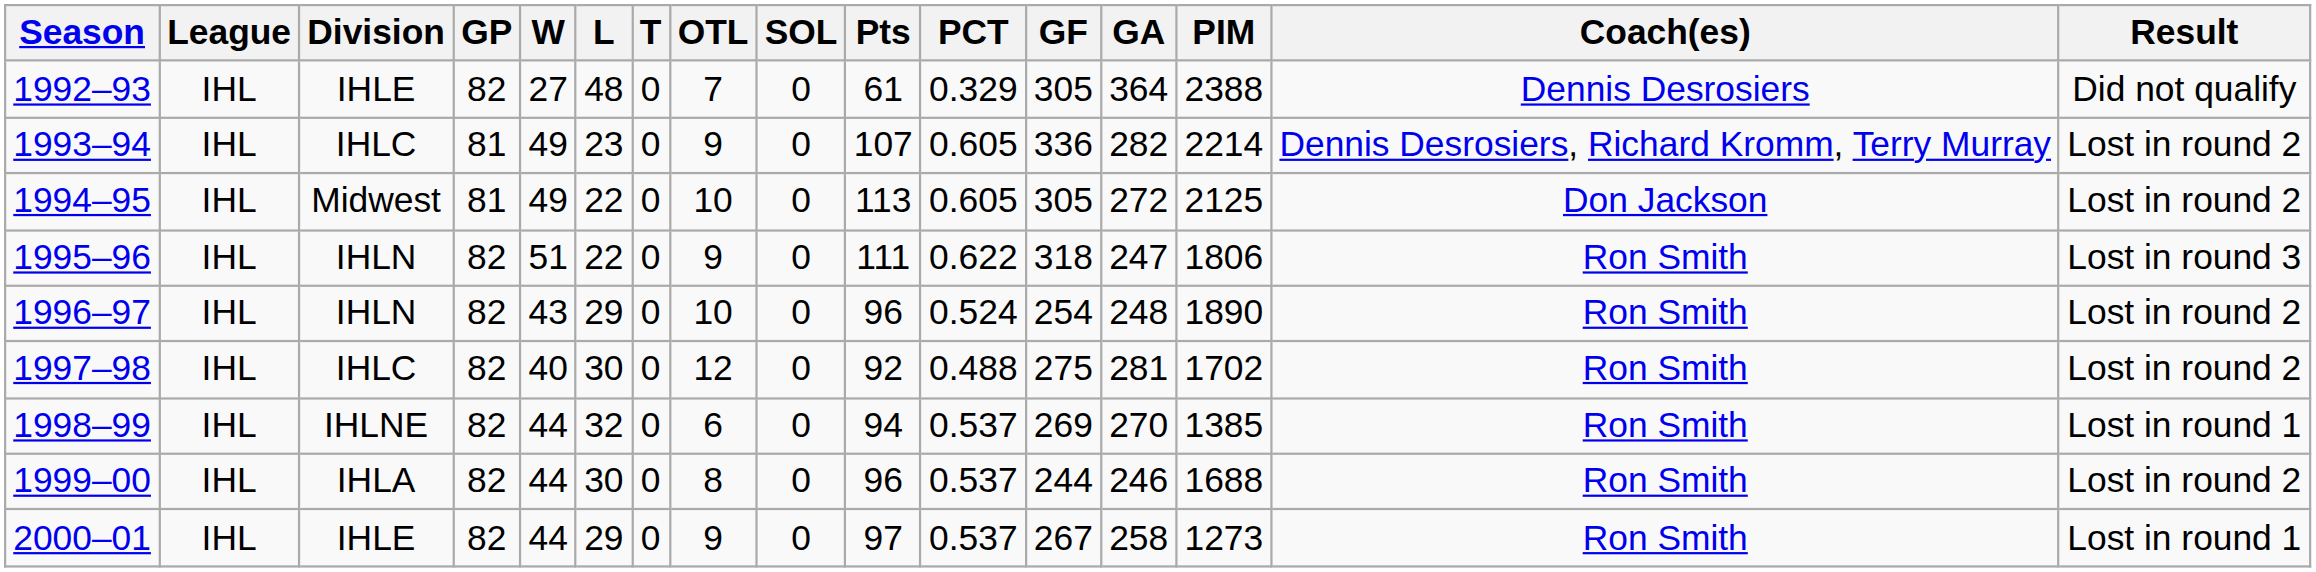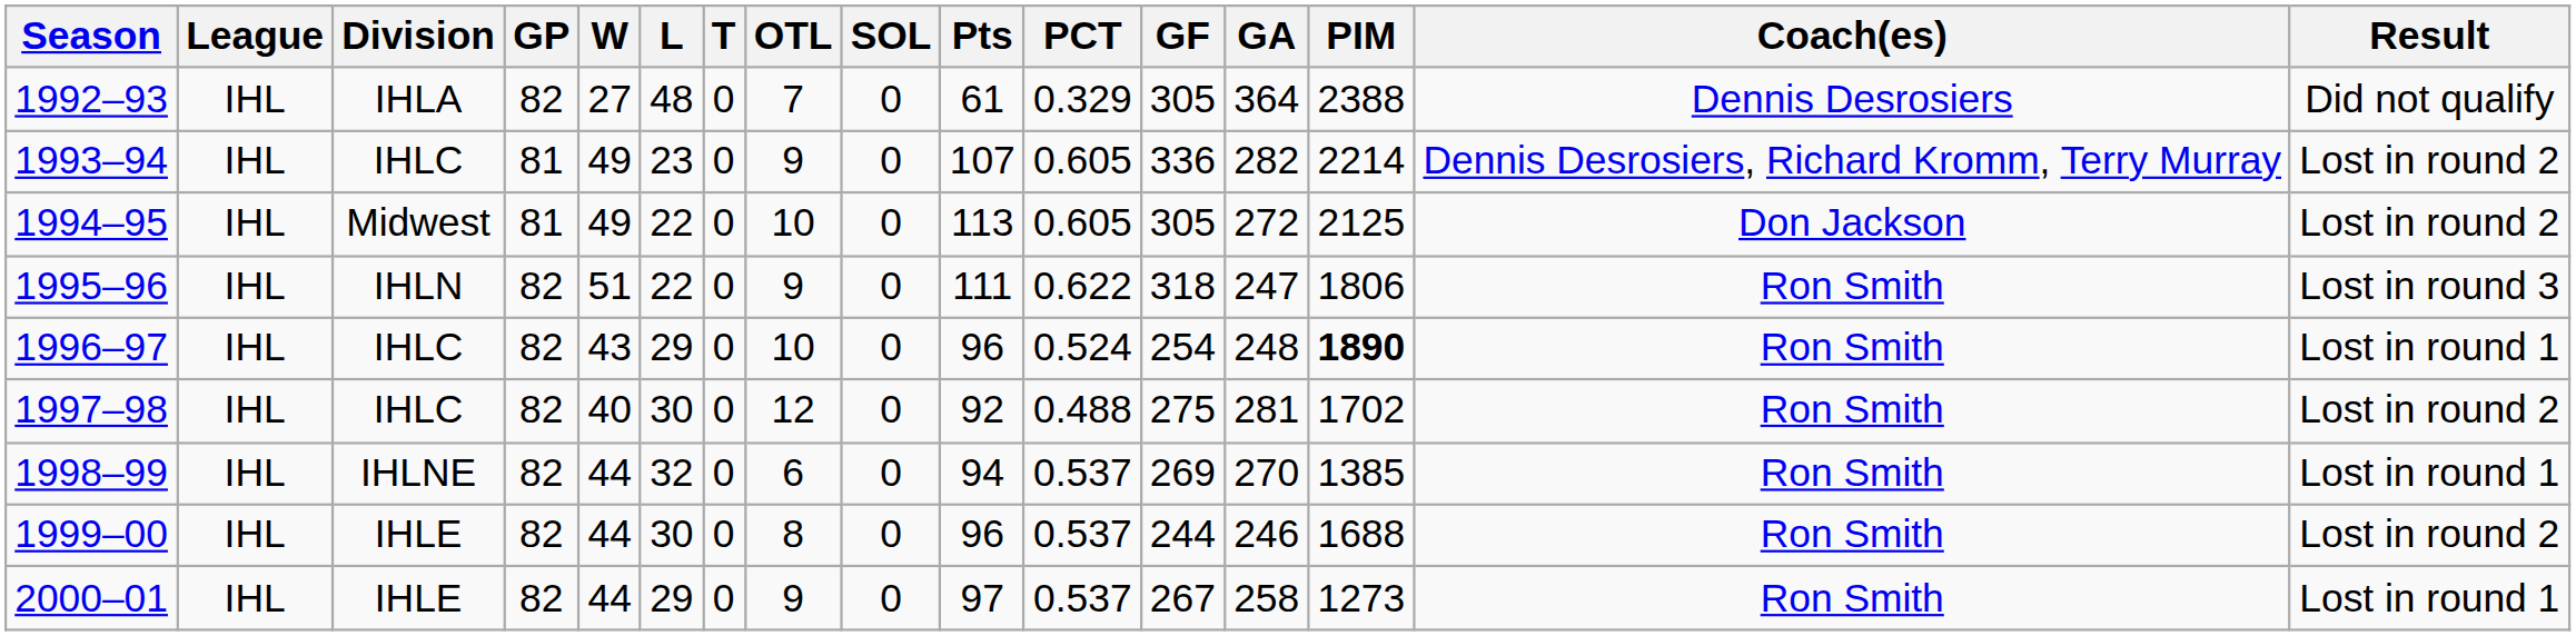1992–93 | Division: IHLE -> IHLA
1996–97 | Division: IHLN -> IHLC
1996–97 | PIM: normal -> bold
1996–97 | Result: Lost in round 2 -> Lost in round 1
1999–00 | Division: IHLA -> IHLE
